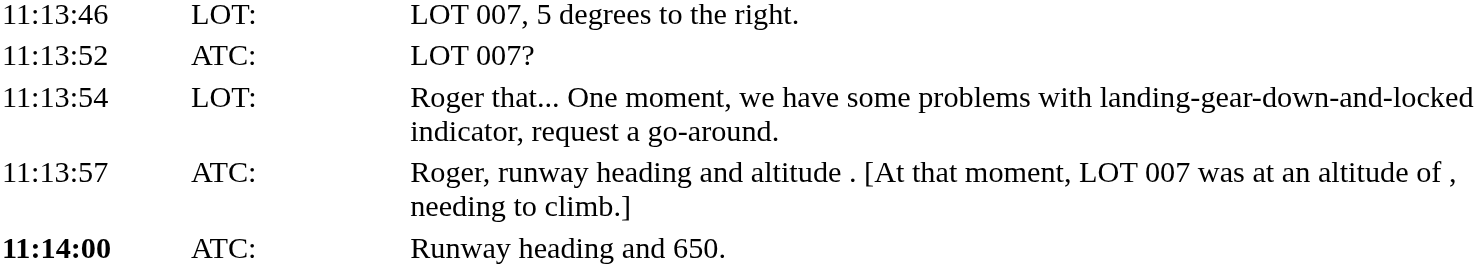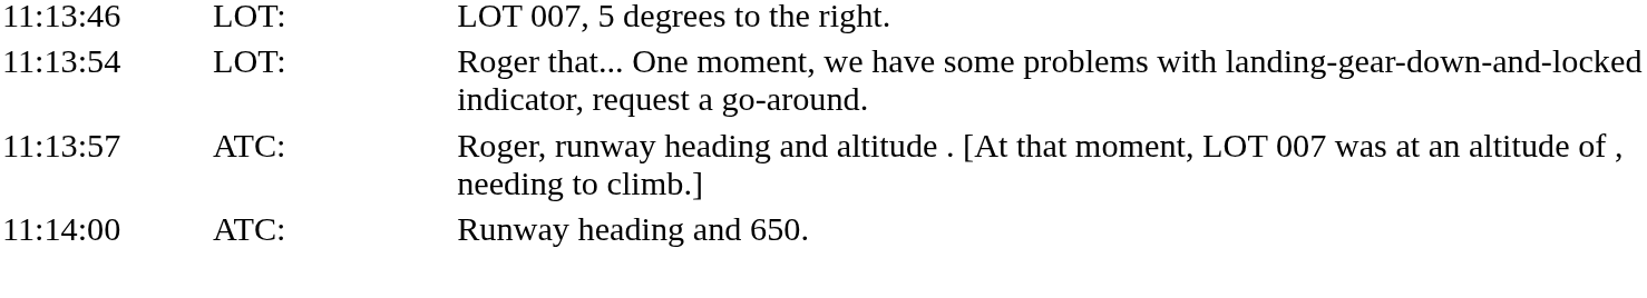- row: 11:13:52 | ATC: | LOT 007?
Runway heading and 650. | column 1: bold -> normal
